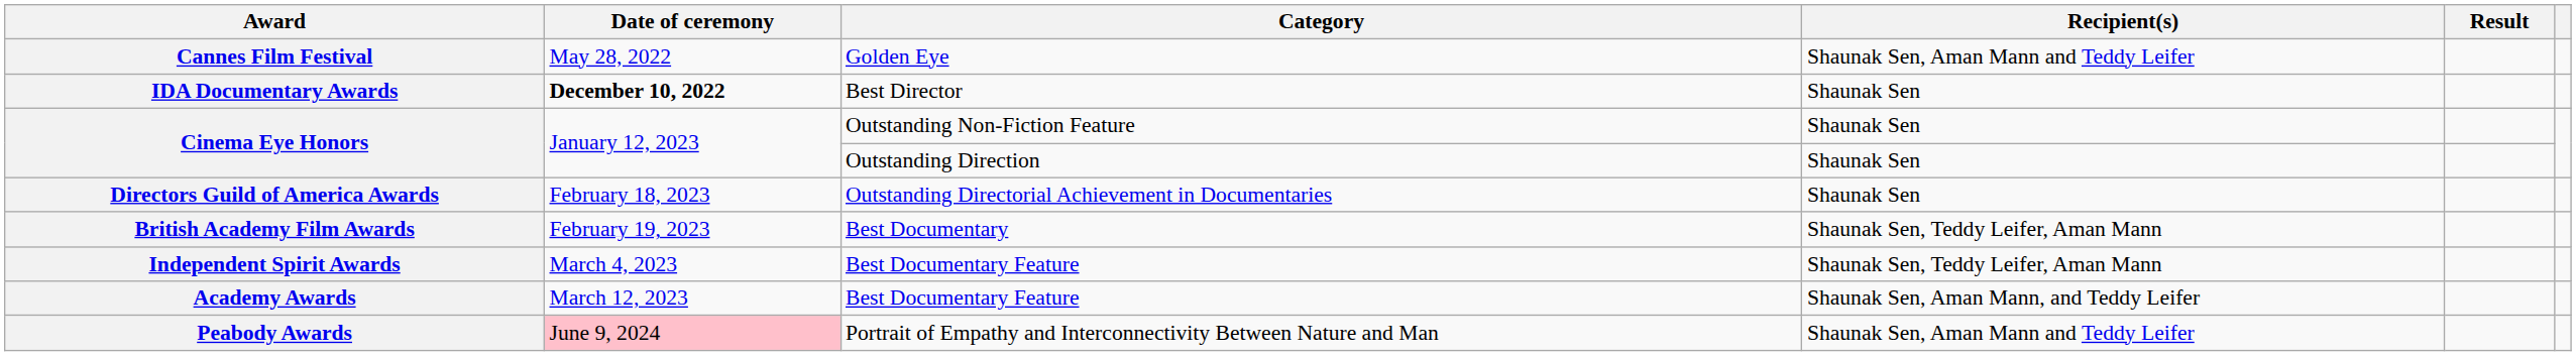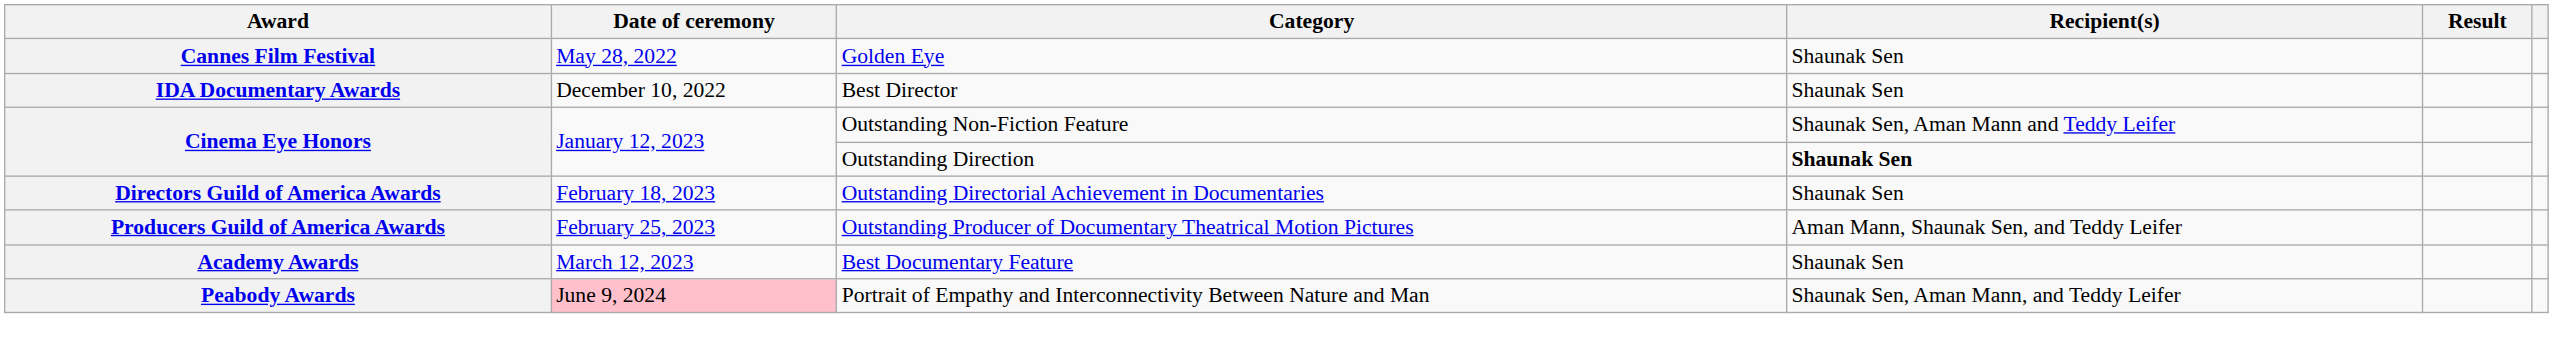Cannes Film Festival | Recipient(s): Shaunak Sen, Aman Mann and Teddy Leifer -> Shaunak Sen
IDA Documentary Awards | Date of ceremony: bold -> normal
Cinema Eye Honors / Outstanding Non-Fiction Feature | Recipient(s): Shaunak Sen -> Shaunak Sen, Aman Mann and Teddy Leifer
Cinema Eye Honors / Outstanding Direction | Recipient(s): normal -> bold
+ row: Producers Guild of America Awards | February 25, 2023 | Outstanding Producer of Documentary Theatrical Motion Pictures | Aman Mann, Shaunak Sen, and Teddy Leifer
- row: British Academy Film Awards | February 19, 2023 | Best Documentary | Shaunak Sen, Teddy Leifer, Aman Mann
- row: Independent Spirit Awards | March 4, 2023 | Best Documentary Feature | Shaunak Sen, Teddy Leifer, Aman Mann
Academy Awards | Recipient(s): Shaunak Sen, Aman Mann, and Teddy Leifer -> Shaunak Sen
Peabody Awards | Recipient(s): Shaunak Sen, Aman Mann and Teddy Leifer -> Shaunak Sen, Aman Mann, and Teddy Leifer
